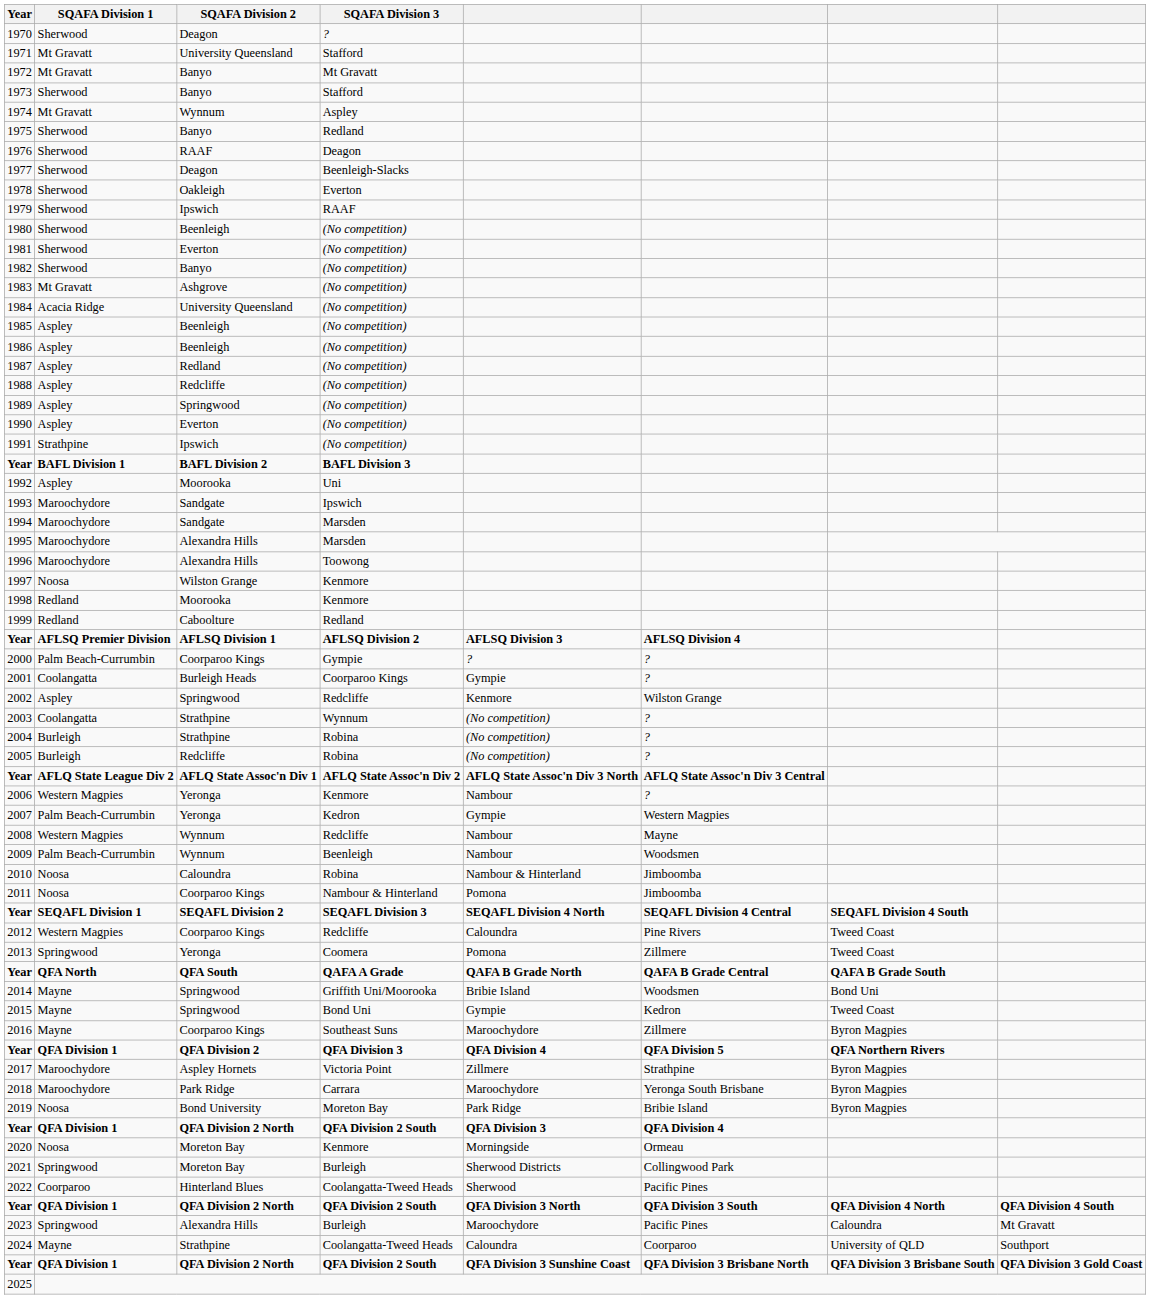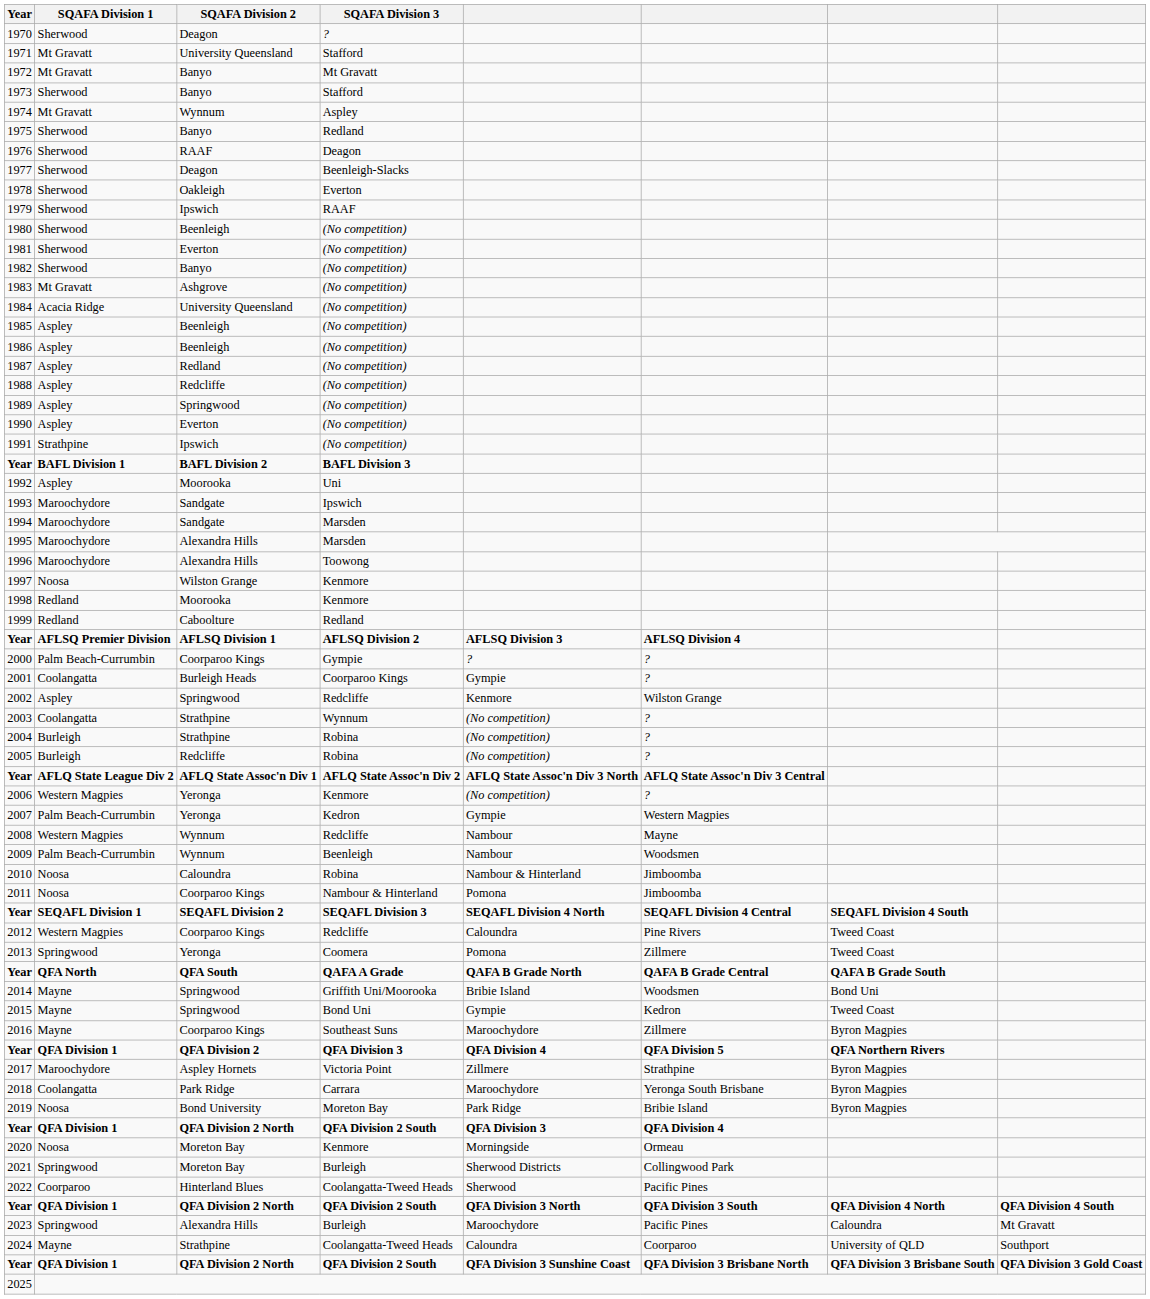2006 | column 5: Nambour -> (No competition)
2018 | SQAFA Division 1: Maroochydore -> Coolangatta
